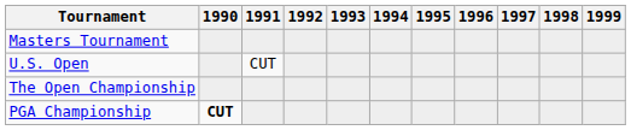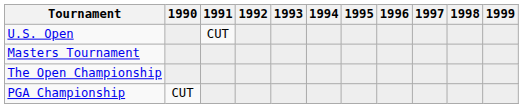rows swapped: Masters Tournament <-> U.S. Open
PGA Championship | 1990: bold -> normal
